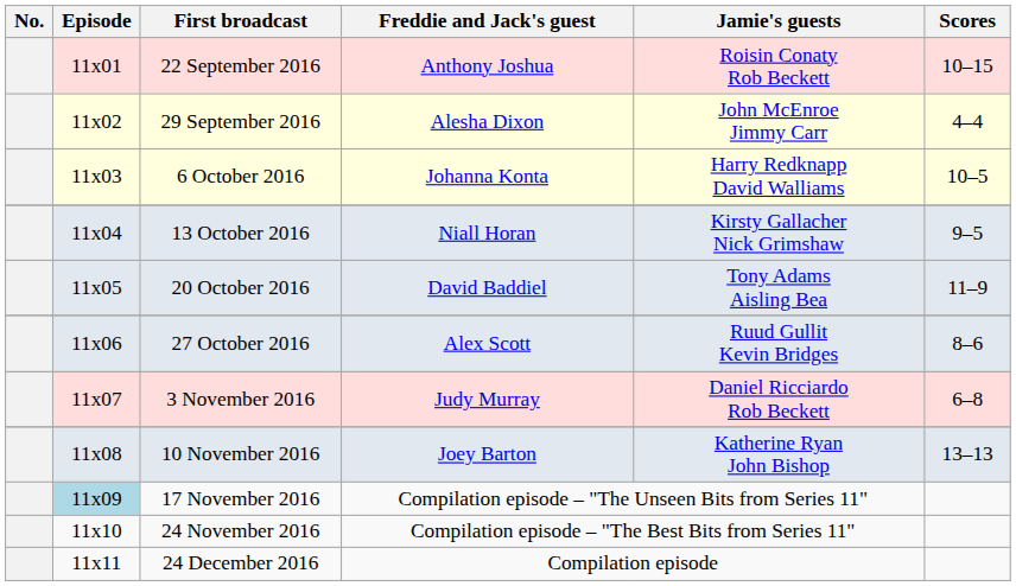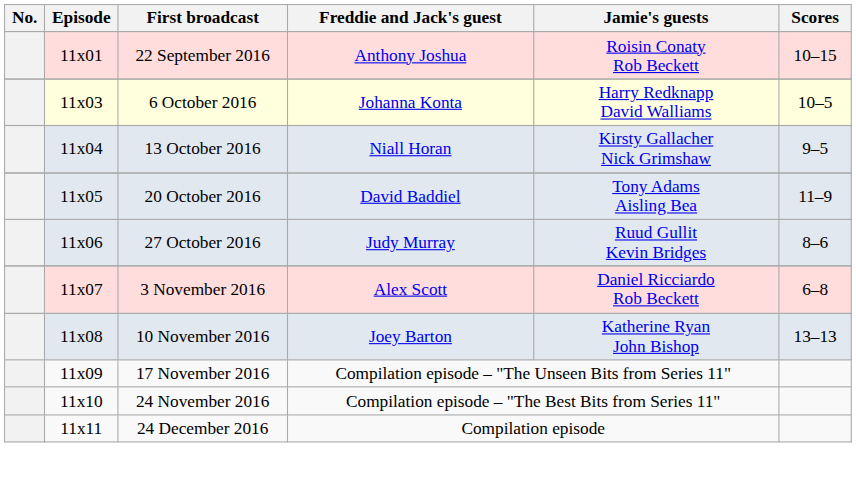- row: 11x02 | 29 September 2016 | Alesha Dixon | John McEnroe Jimmy Carr | 4–4
27 October 2016 | Freddie and Jack's guest: Alex Scott -> Judy Murray
3 November 2016 | Freddie and Jack's guest: Judy Murray -> Alex Scott
17 November 2016 | Episode: lightblue background -> no background
